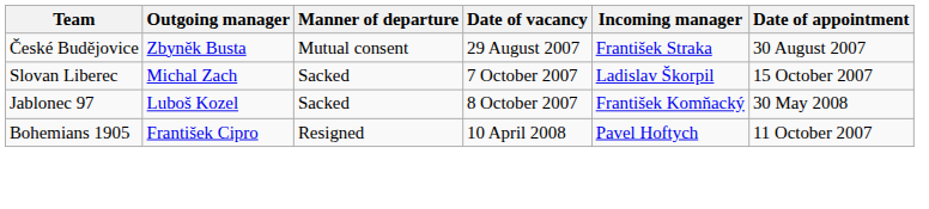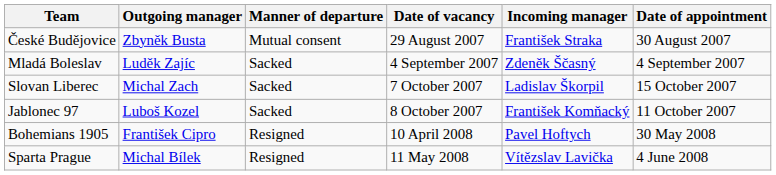+ row: Mladá Boleslav | Luděk Zajíc | Sacked | 4 September 2007 | Zdeněk Ščasný | 4 September 2007
Jablonec 97 | Date of appointment: 30 May 2008 -> 11 October 2007
Bohemians 1905 | Date of appointment: 11 October 2007 -> 30 May 2008
+ row: Sparta Prague | Michal Bílek | Resigned | 11 May 2008 | Vítězslav Lavička | 4 June 2008
